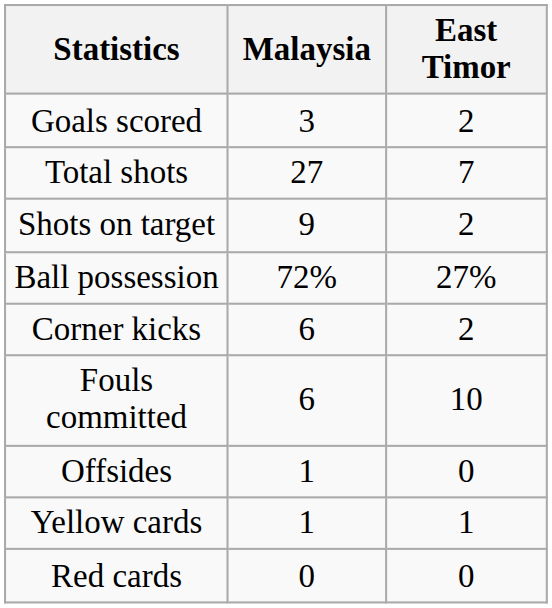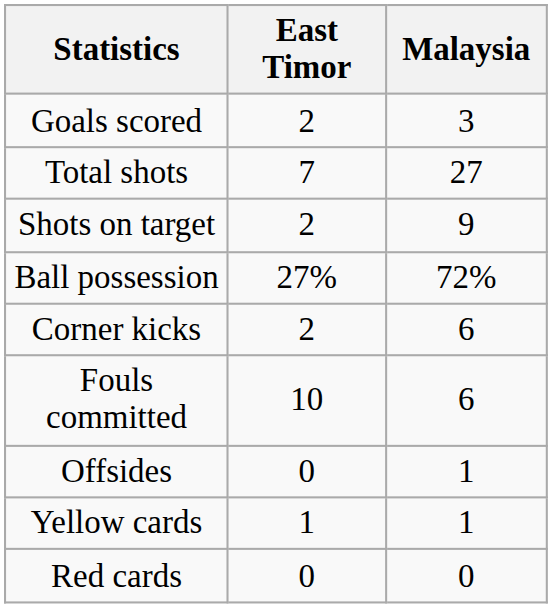columns swapped: Malaysia <-> East Timor
